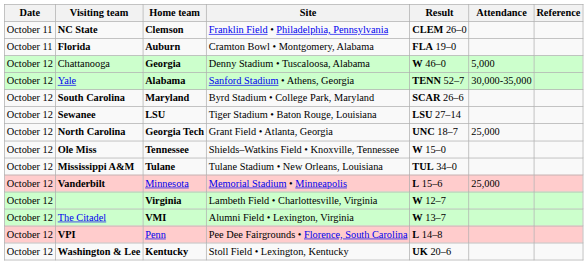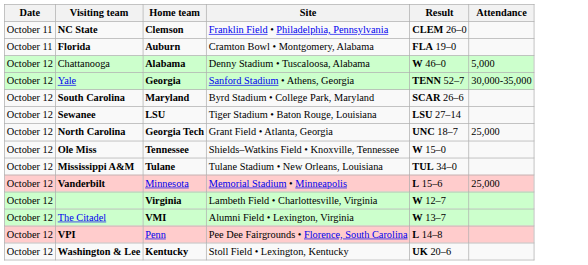- column: Reference
Chattanooga | Home team: Georgia -> Alabama
Yale | Home team: Alabama -> Georgia
